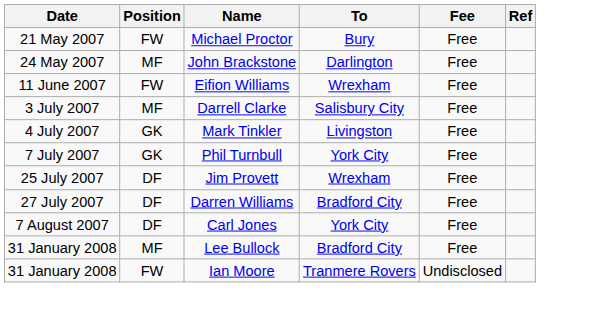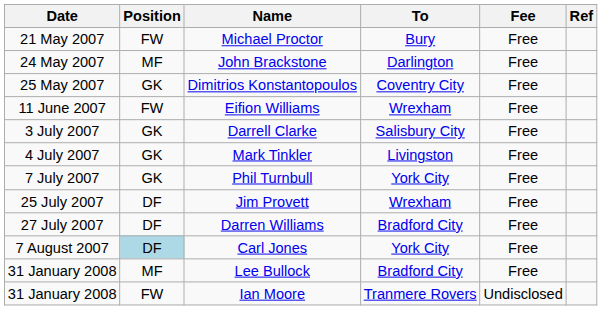+ row: 25 May 2007 | GK | Dimitrios Konstantopoulos | Coventry City | Free
Darrell Clarke | Position: MF -> GK
Carl Jones | Position: no background -> lightblue background
